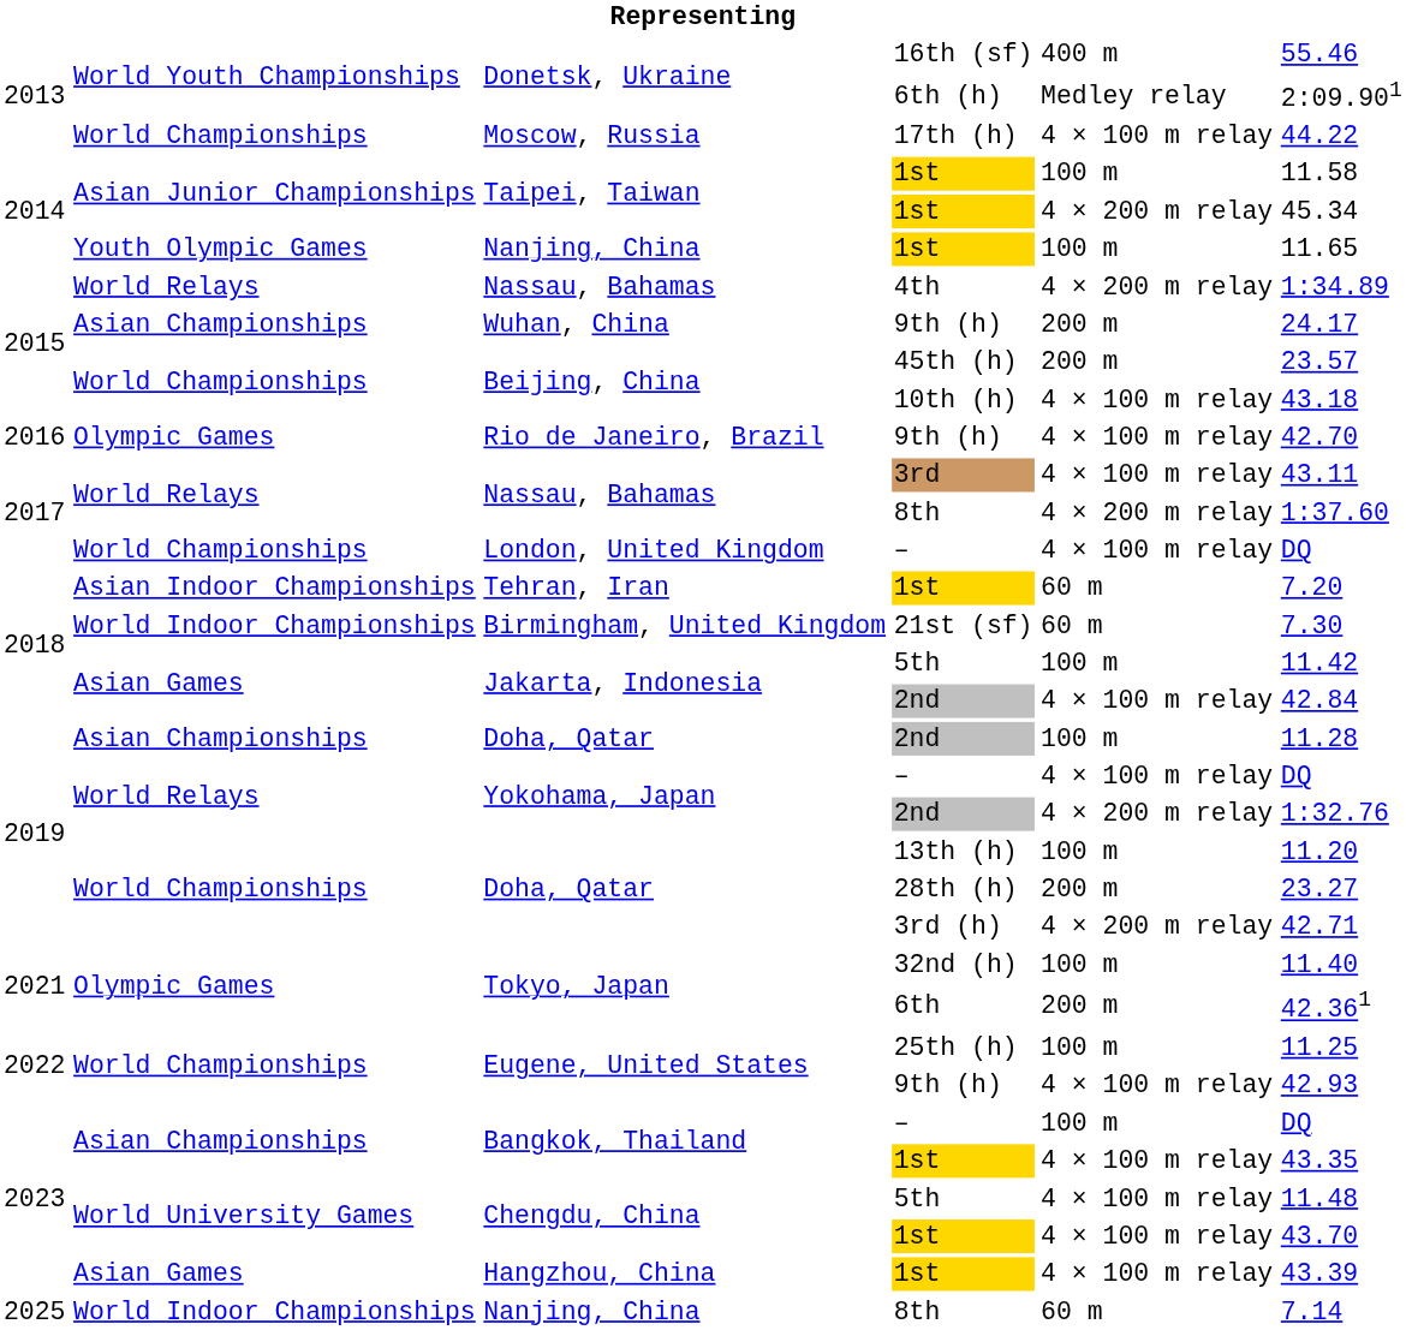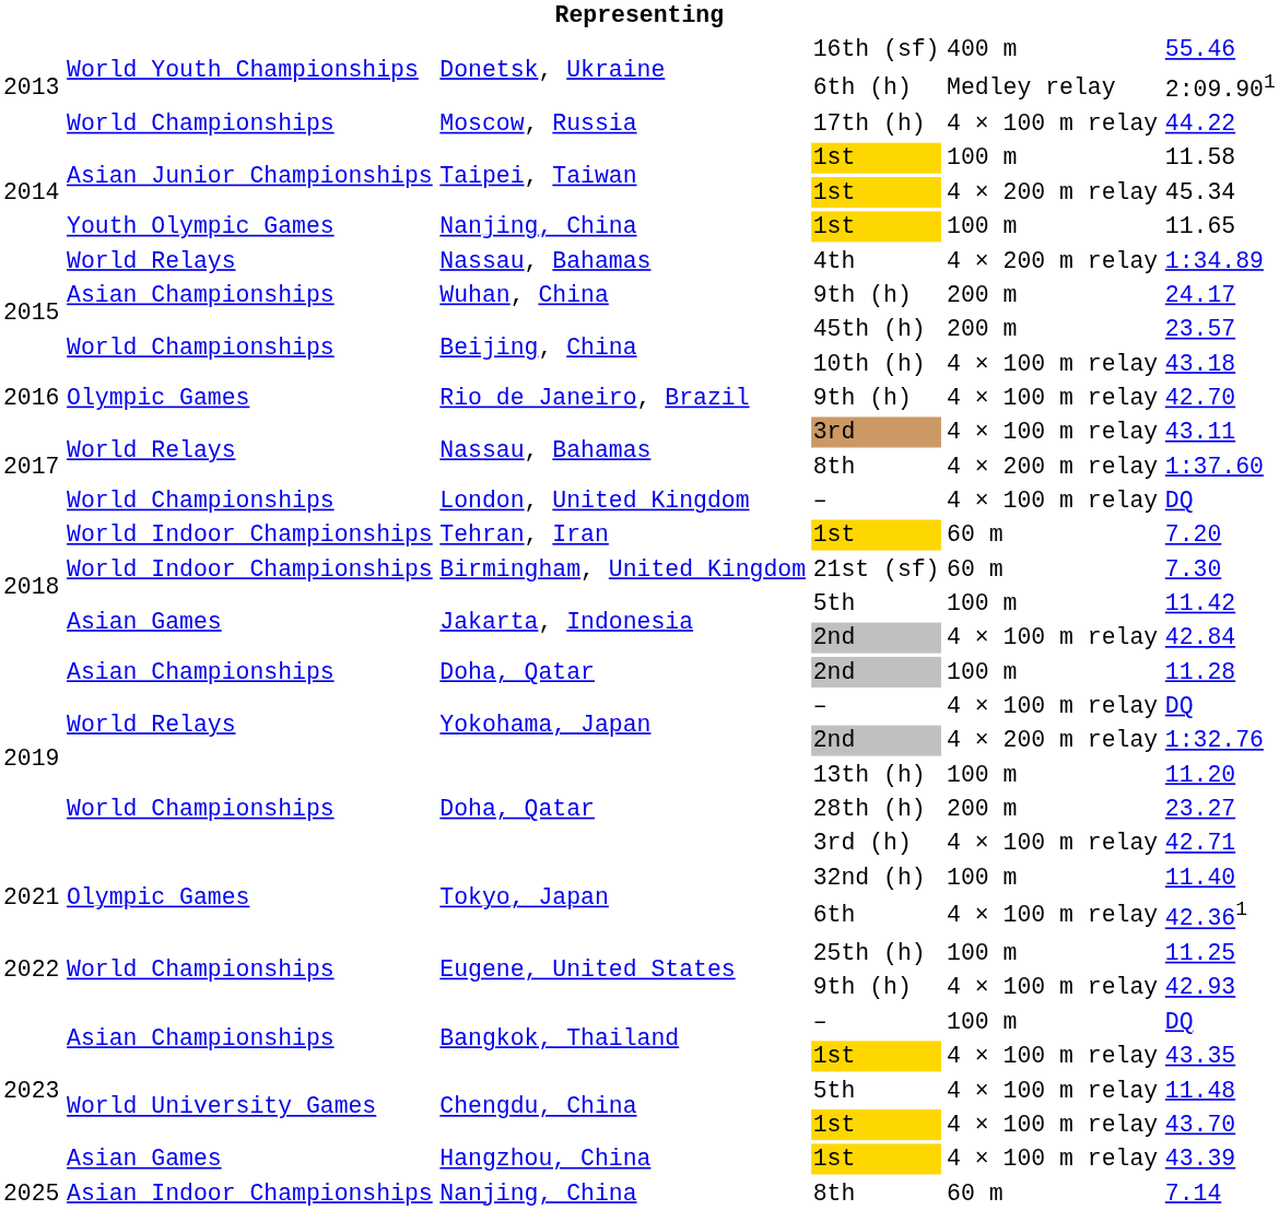Tehran, Iran / 1st | column 2: Asian Indoor Championships -> World Indoor Championships
3rd (h) | column 5: 4 × 200 m relay -> 4 × 100 m relay
6th | column 5: 200 m -> 4 × 100 m relay
Nanjing, China / 8th | column 2: World Indoor Championships -> Asian Indoor Championships
